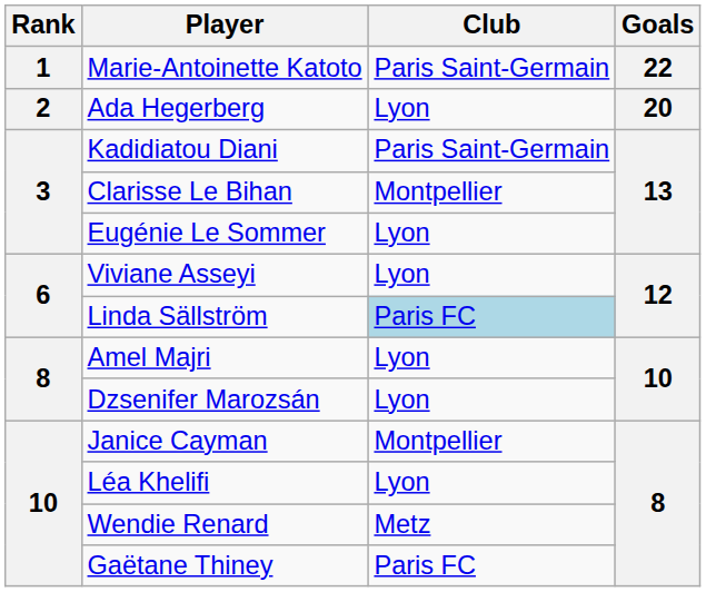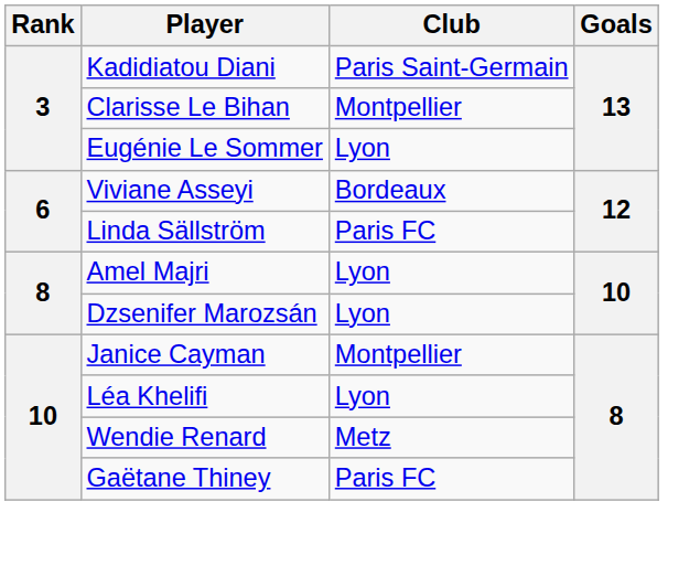- row: 1 | Marie-Antoinette Katoto | Paris Saint-Germain | 22
- row: 2 | Ada Hegerberg | Lyon | 20
Viviane Asseyi | Club: Lyon -> Bordeaux
Linda Sällström | Club: lightblue background -> no background
